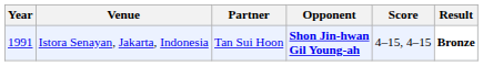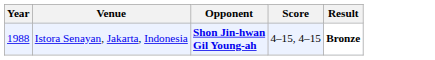- column: Partner | Tan Sui Hoon
Istora Senayan, Jakarta, Indonesia | Year: 1991 -> 1988
